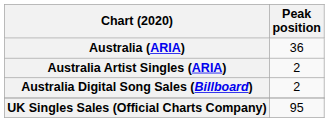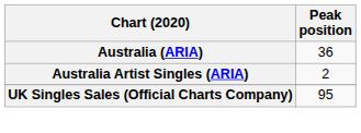- row: Australia Digital Song Sales (Billboard) | 2
